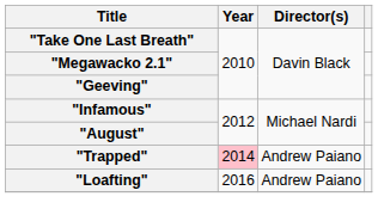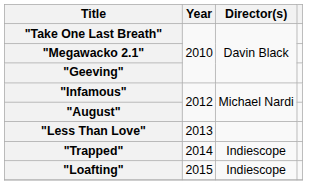+ row: "Less Than Love" | 2013
"Trapped" | Year: pink background -> no background
"Trapped" | Director(s): Andrew Paiano -> Indiescope
"Loafting" | Year: 2016 -> 2015
"Loafting" | Director(s): Andrew Paiano -> Indiescope
